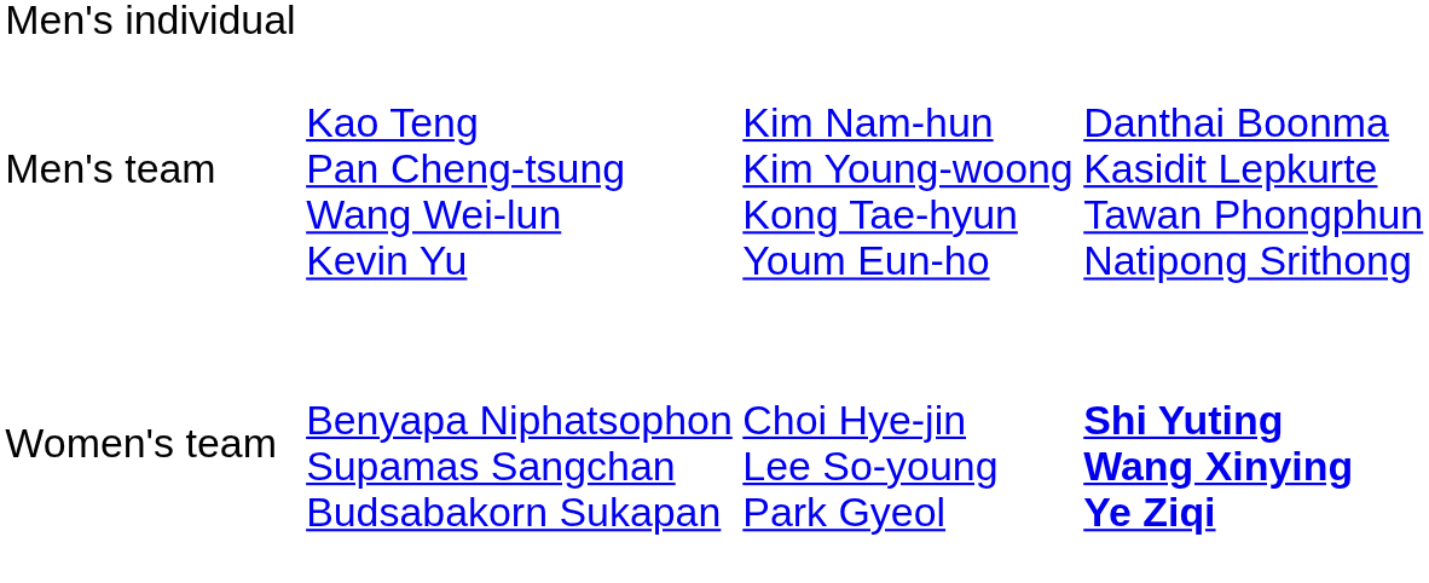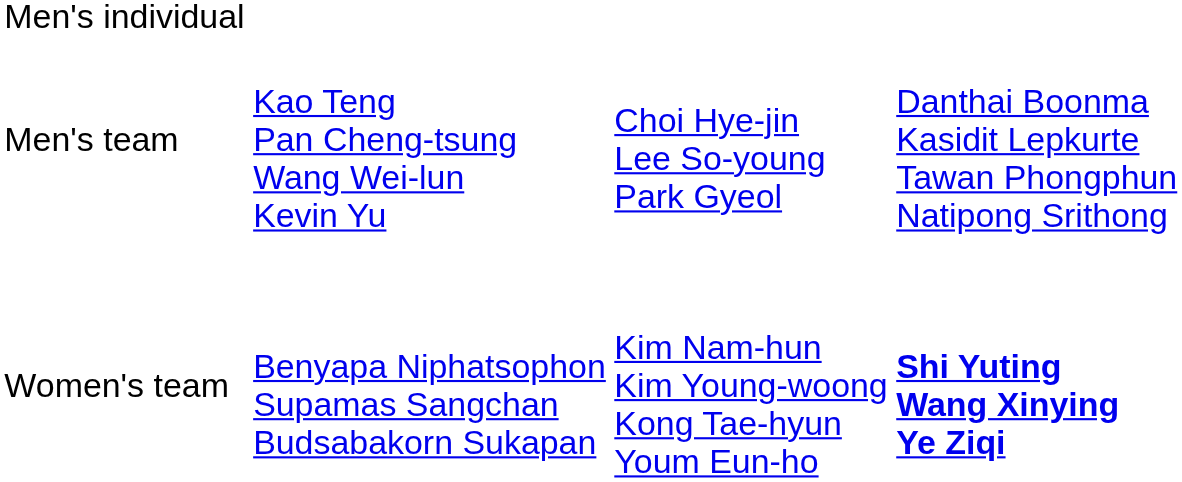Men's team | column 3: Kim Nam-hun Kim Young-woong Kong Tae-hyun Youm Eun-ho -> Choi Hye-jin Lee So-young Park Gyeol
Women's team | column 3: Choi Hye-jin Lee So-young Park Gyeol -> Kim Nam-hun Kim Young-woong Kong Tae-hyun Youm Eun-ho
